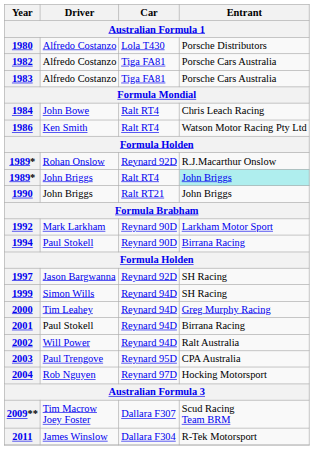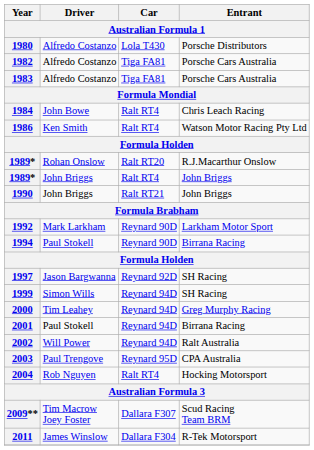1989* / Rohan Onslow | Car: Reynard 92D -> Ralt RT20
1989* / John Briggs | Entrant: paleturquoise background -> no background
2004 | Car: Reynard 97D -> Ralt RT4
